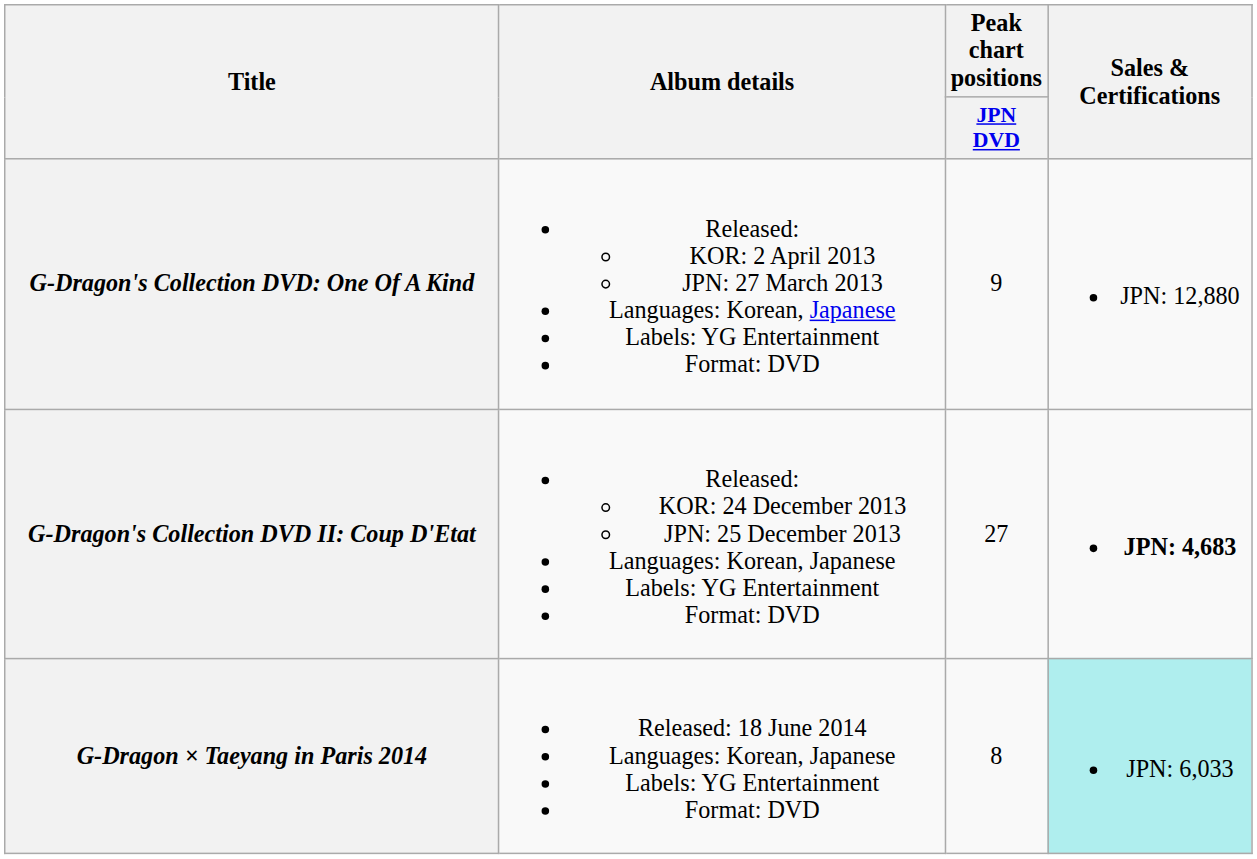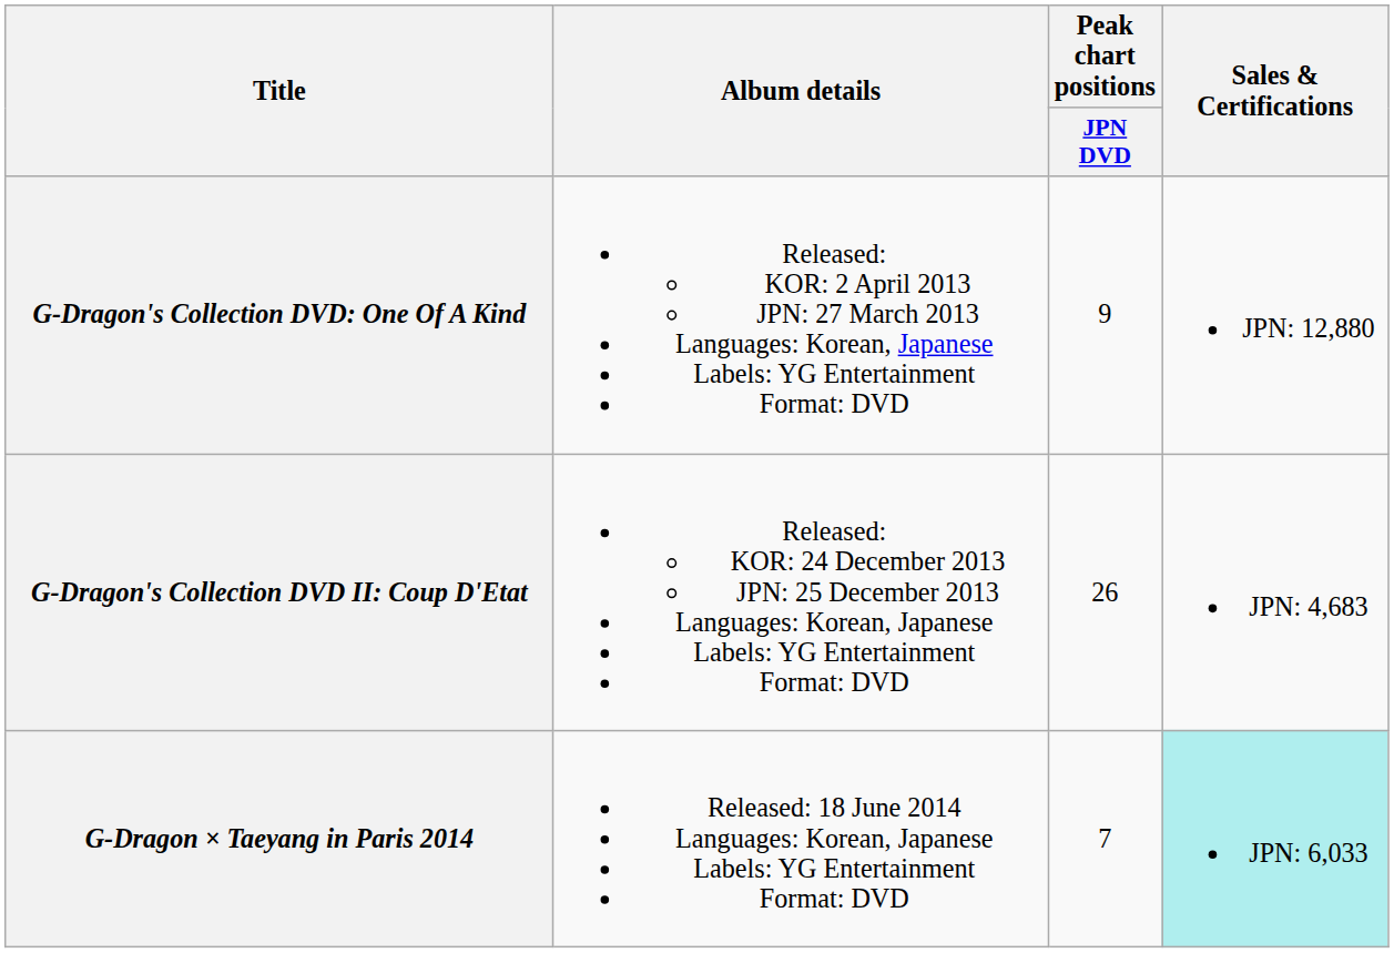G-Dragon's Collection DVD II: Coup D'Etat | Peak chart positions / JPN DVD: 27 -> 26
G-Dragon's Collection DVD II: Coup D'Etat | Sales & Certifications: bold -> normal
G-Dragon × Taeyang in Paris 2014 | Peak chart positions / JPN DVD: 8 -> 7
